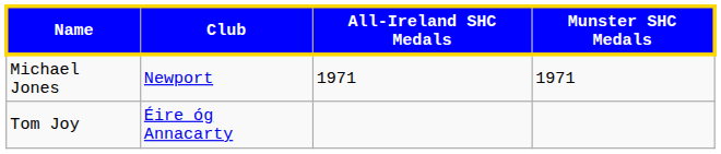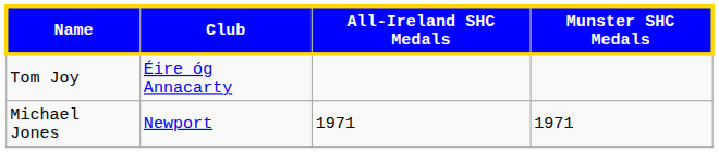rows swapped: Michael Jones <-> Tom Joy
